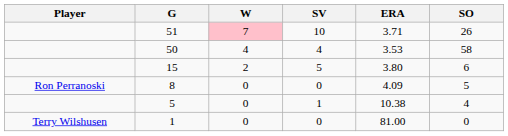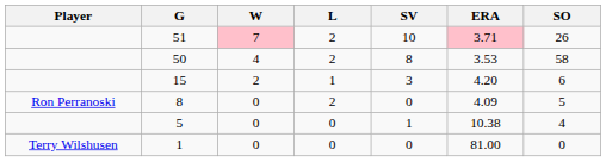+ column: L | 2 | 2 | 1 | 2 | 0 | 0
51 | ERA: no background -> pink background
50 | SV: 4 -> 8
15 | SV: 5 -> 3
15 | ERA: 3.80 -> 4.20
